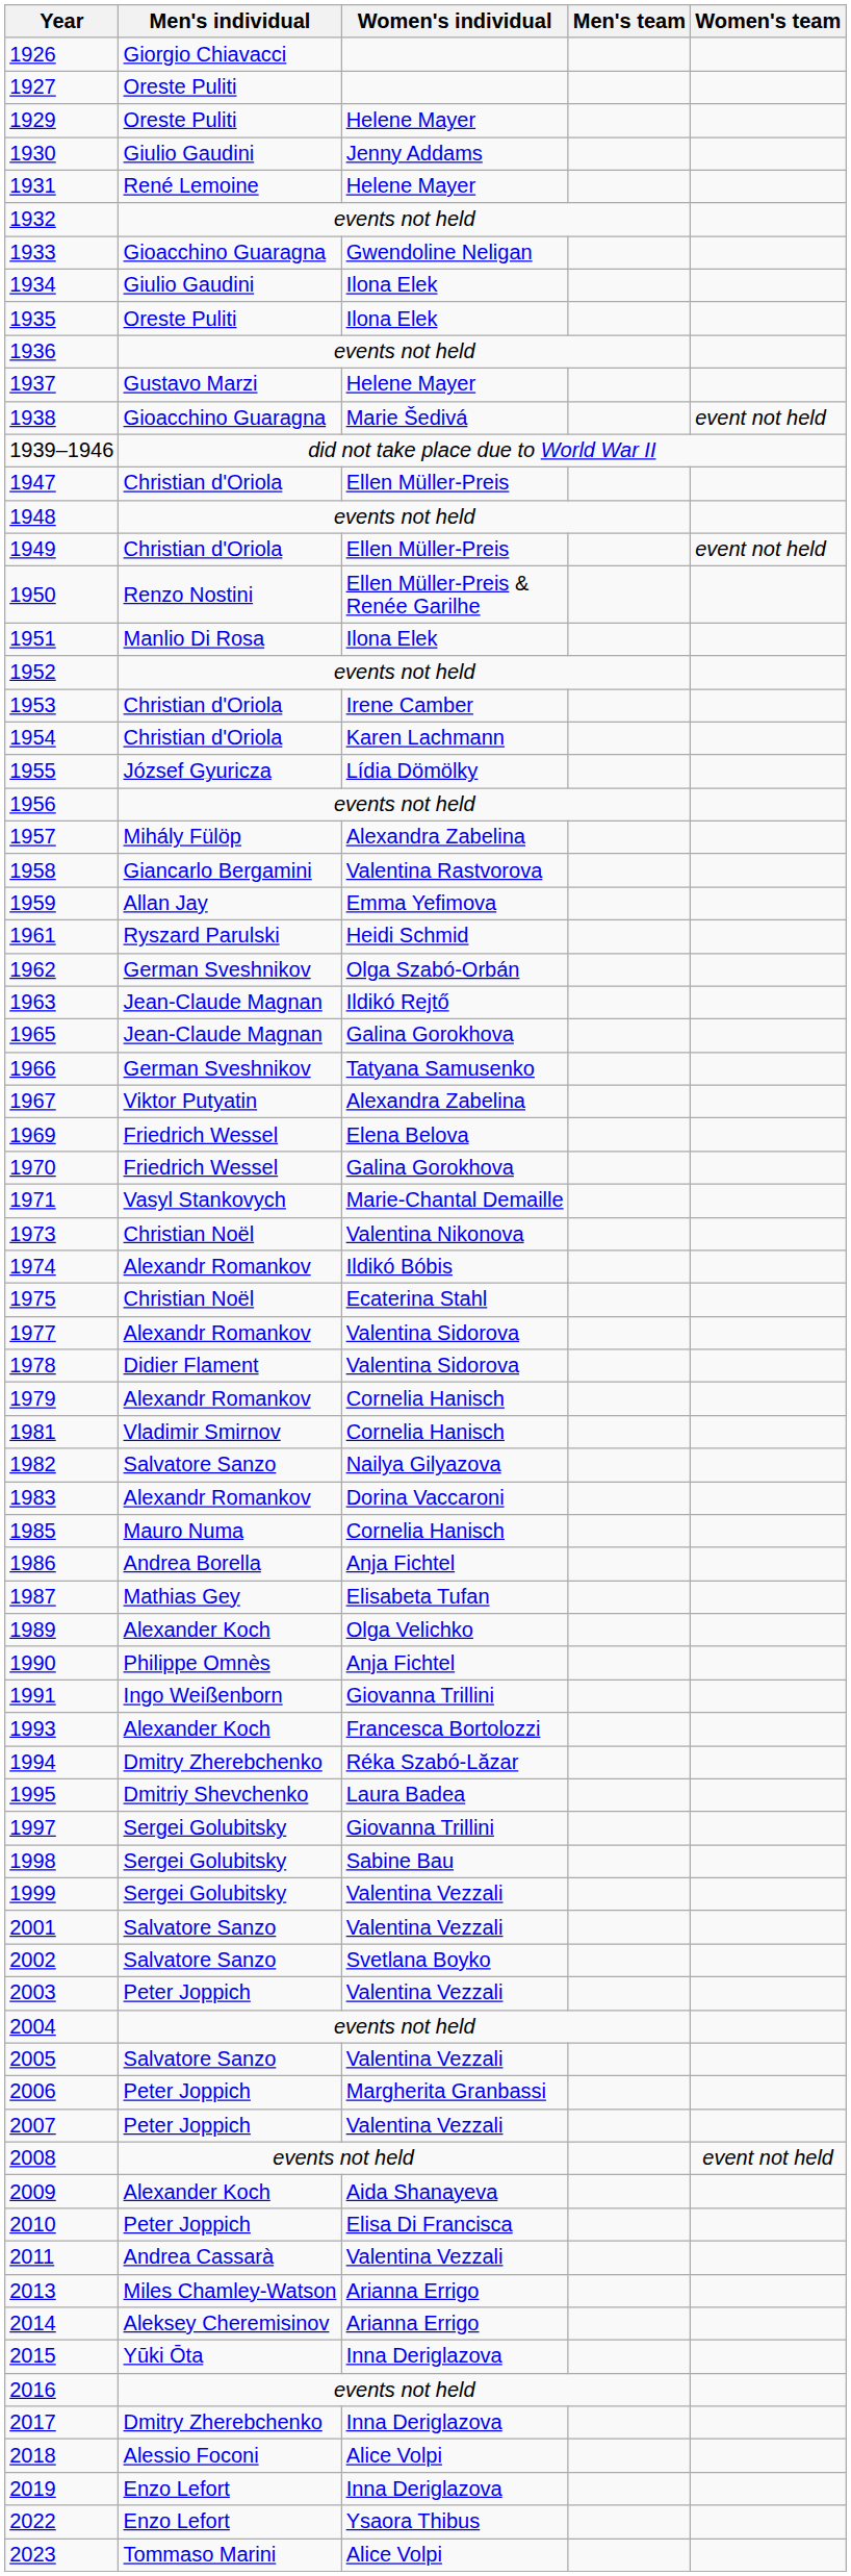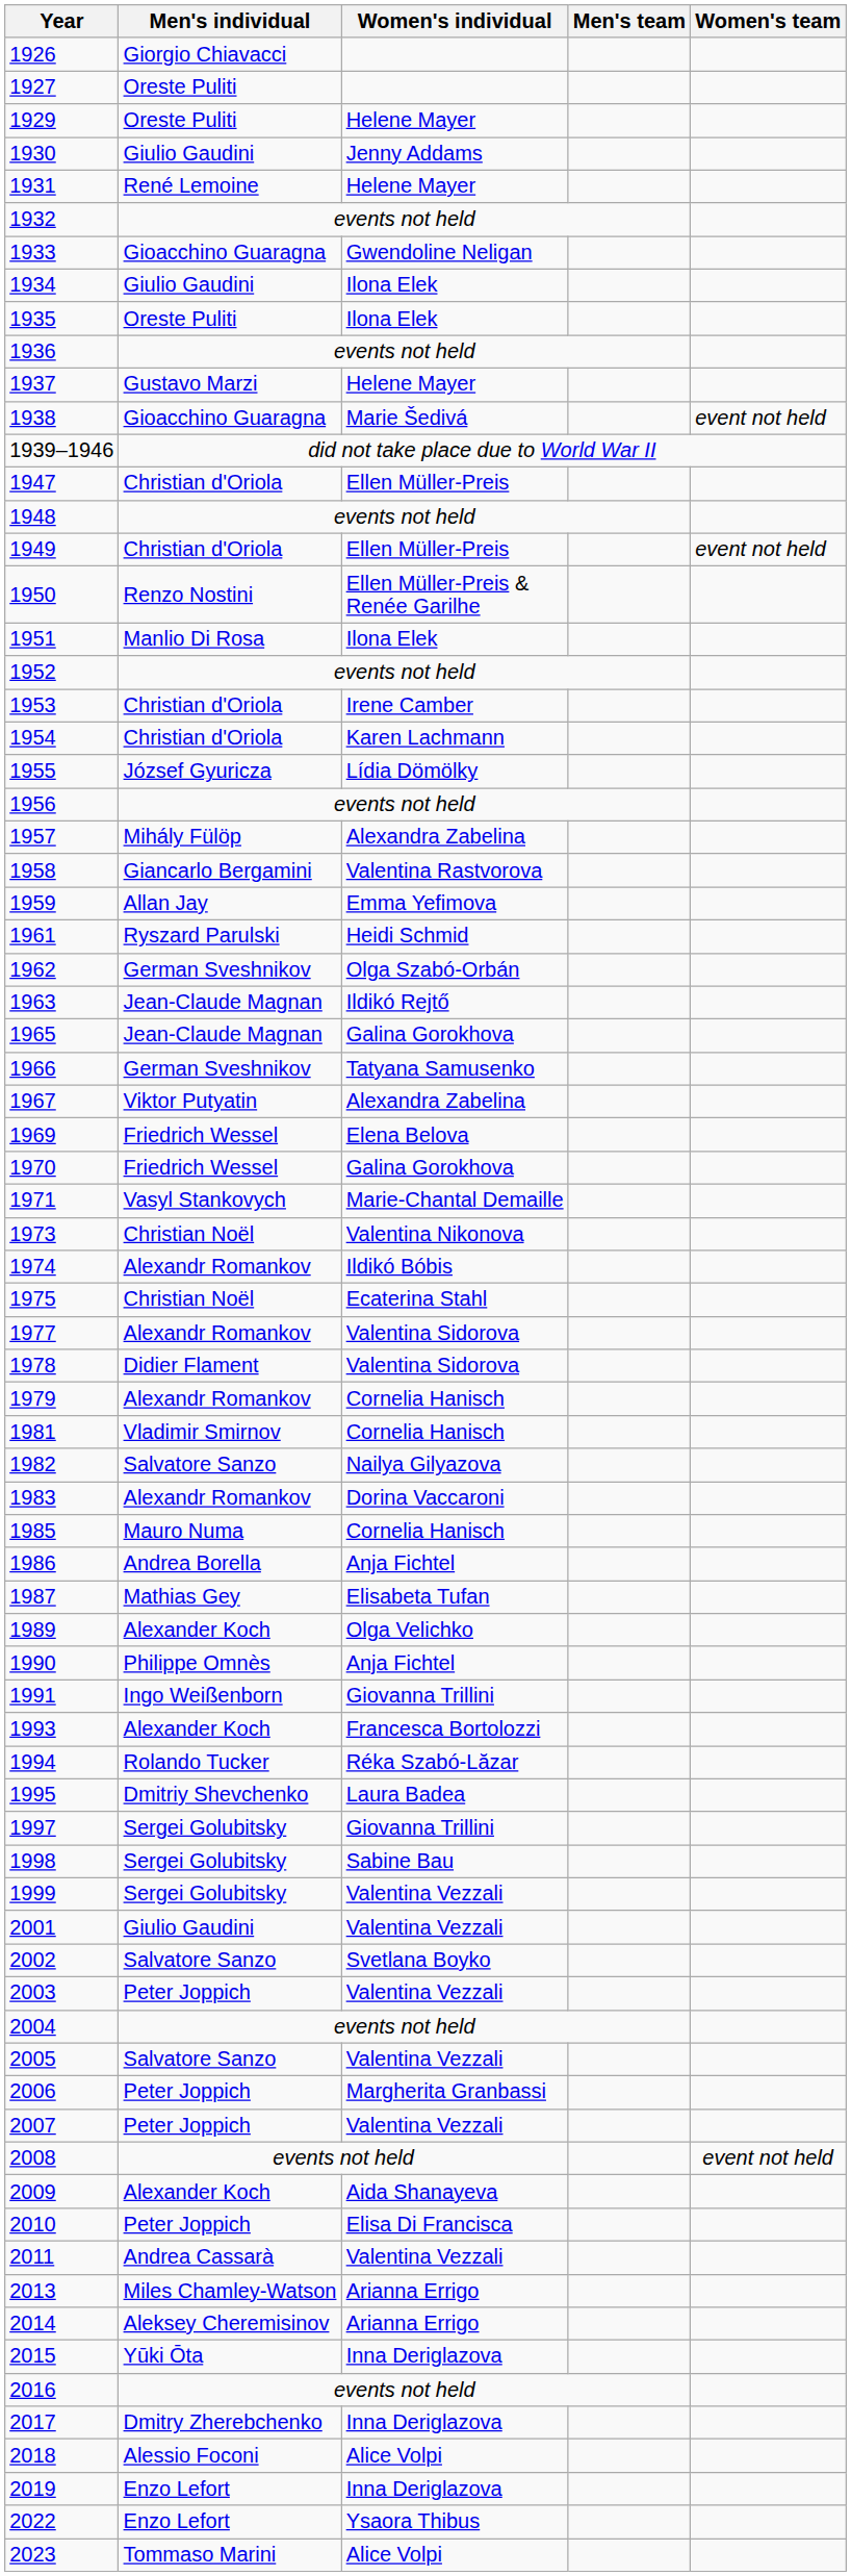1994 | Men's individual: Dmitry Zherebchenko -> Rolando Tucker
2001 | Men's individual: Salvatore Sanzo -> Giulio Gaudini
